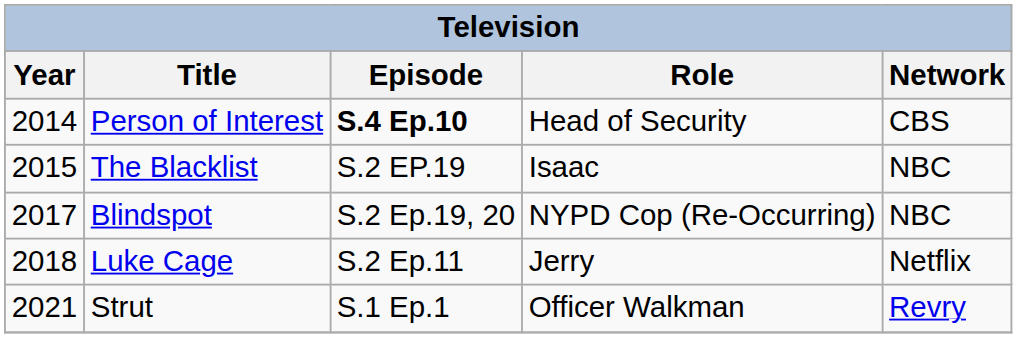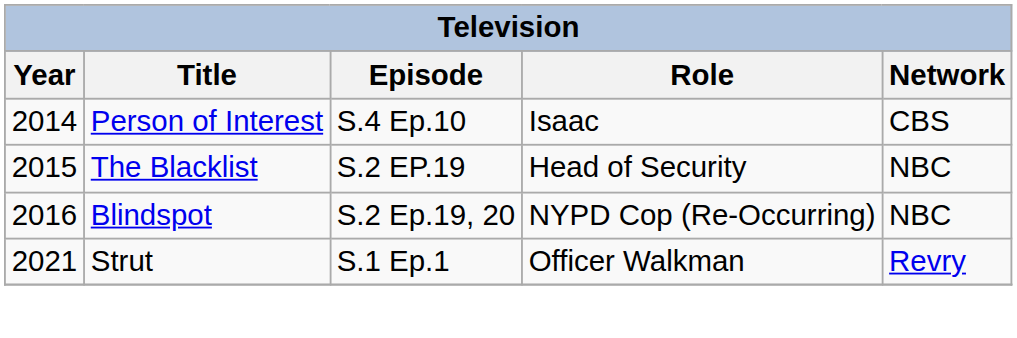Person of Interest | Episode: bold -> normal
Person of Interest | Role: Head of Security -> Isaac
The Blacklist | Role: Isaac -> Head of Security
Blindspot | Year: 2017 -> 2016
- row: 2018 | Luke Cage | S.2 Ep.11 | Jerry | Netflix
